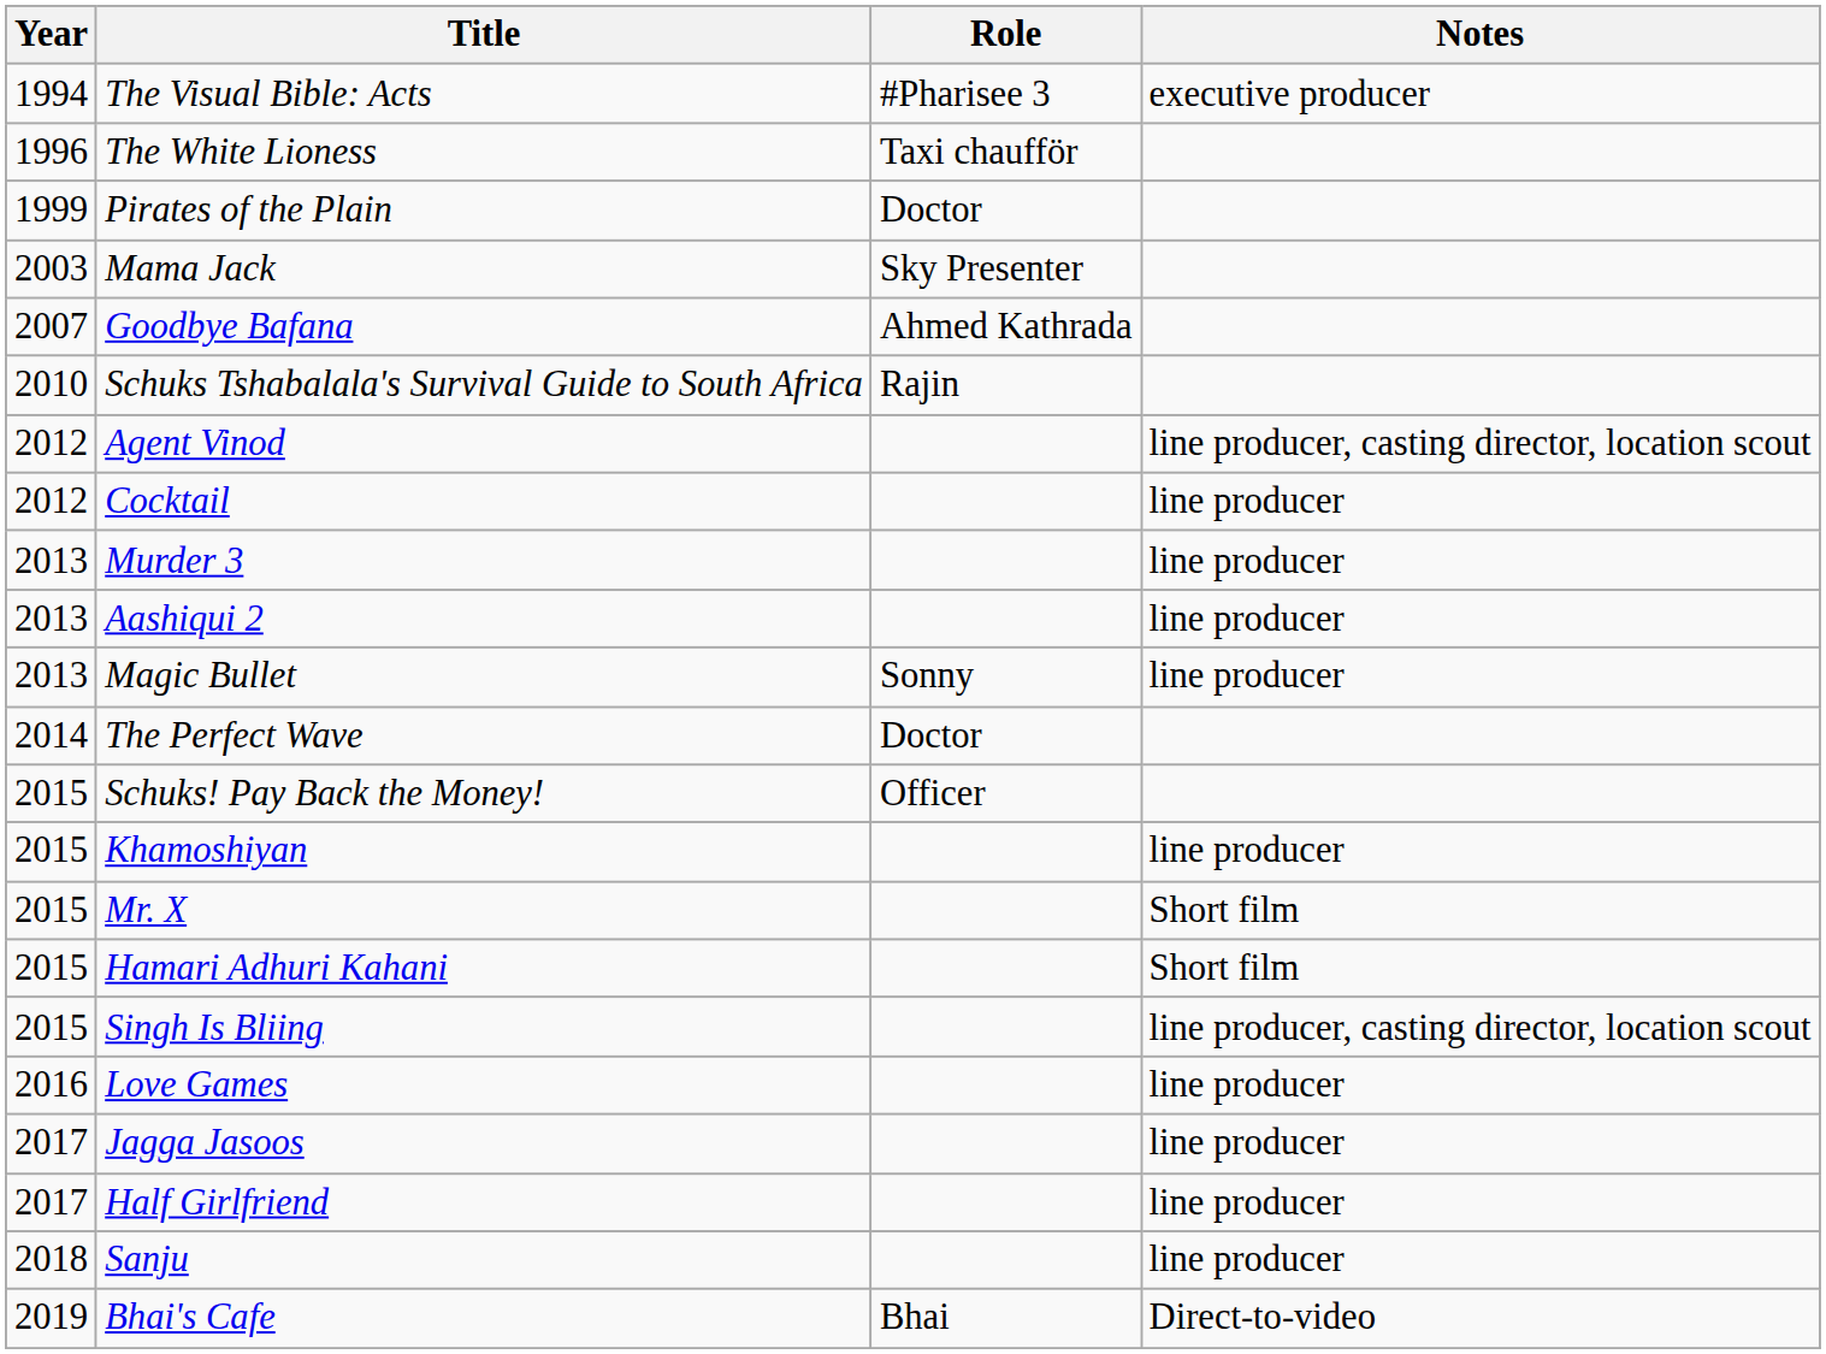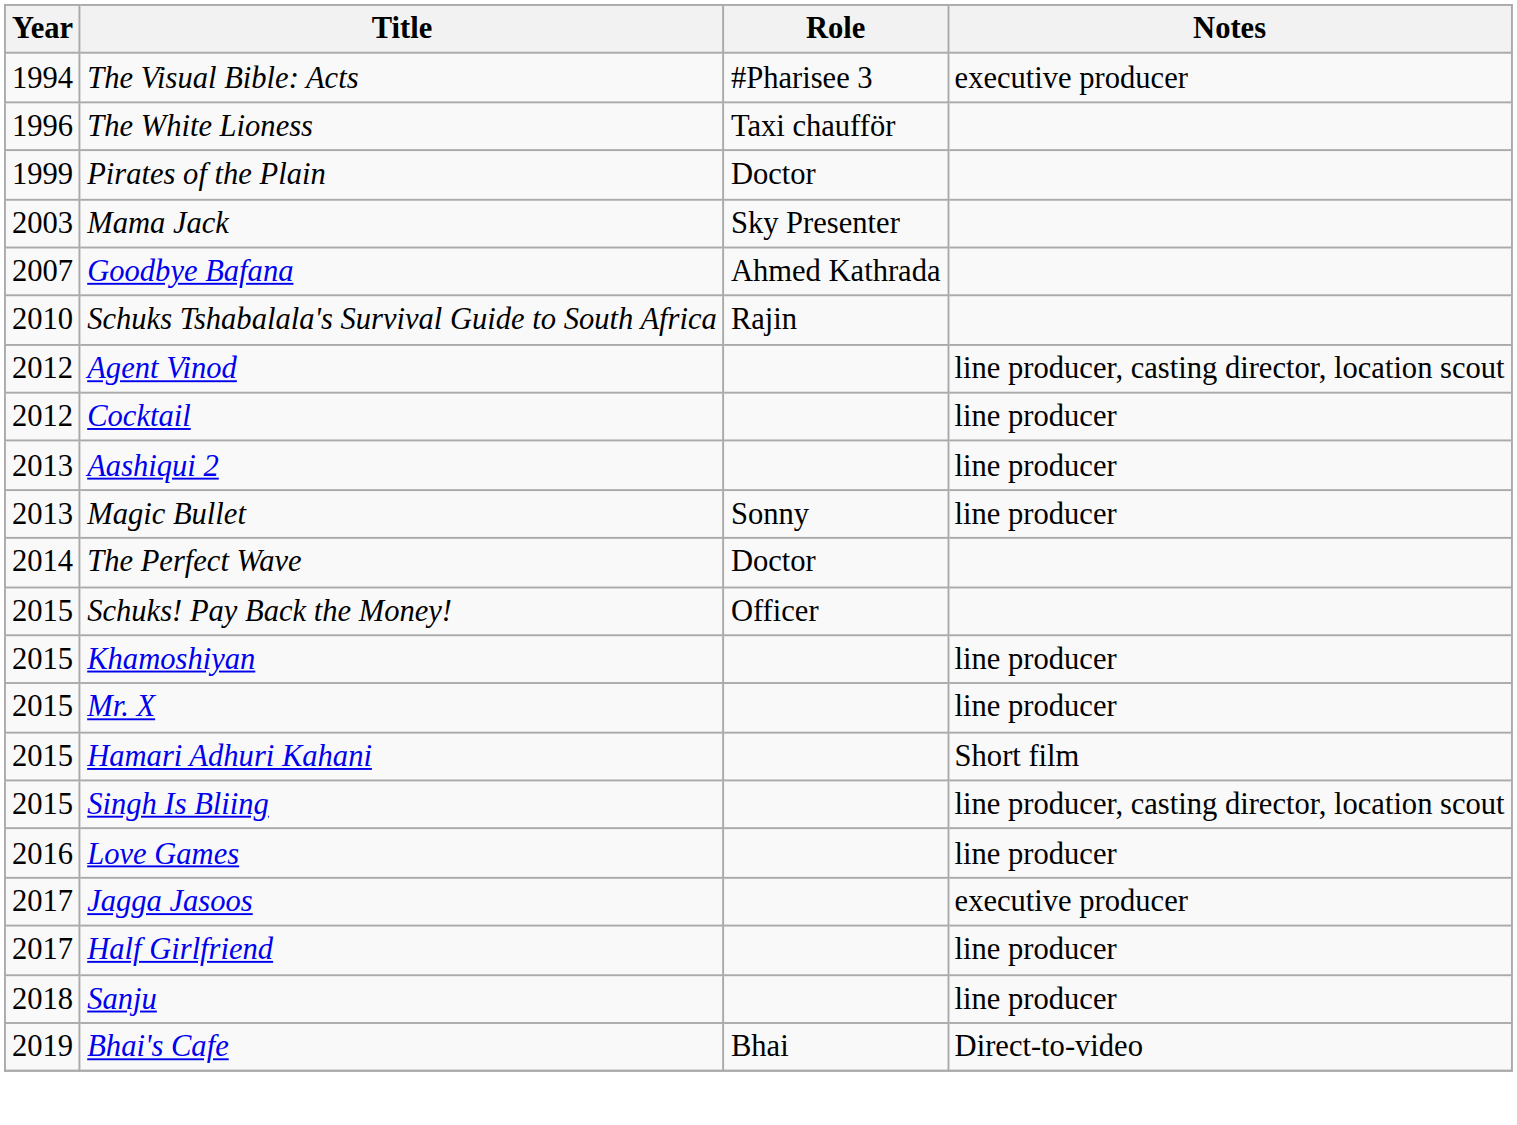- row: 2013 | Murder 3 | line producer
Mr. X | Notes: Short film -> line producer
Jagga Jasoos | Notes: line producer -> executive producer
